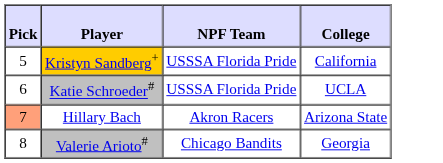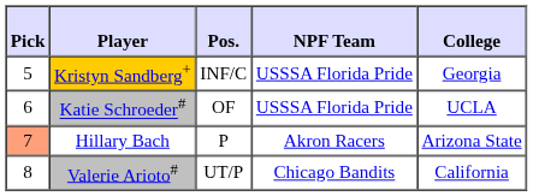+ column: Pos. | INF/C | OF | P | UT/P
Kristyn Sandberg+ | College: California -> Georgia
Valerie Arioto# | College: Georgia -> California
